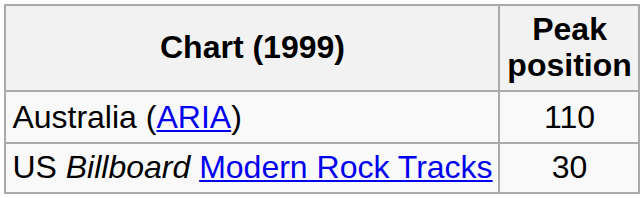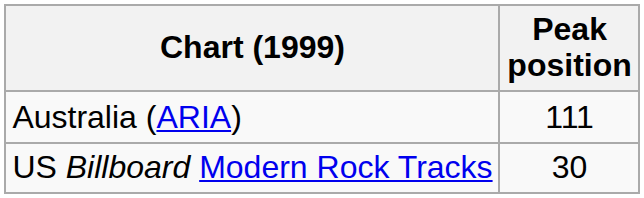Australia (ARIA) | Peak position: 110 -> 111
